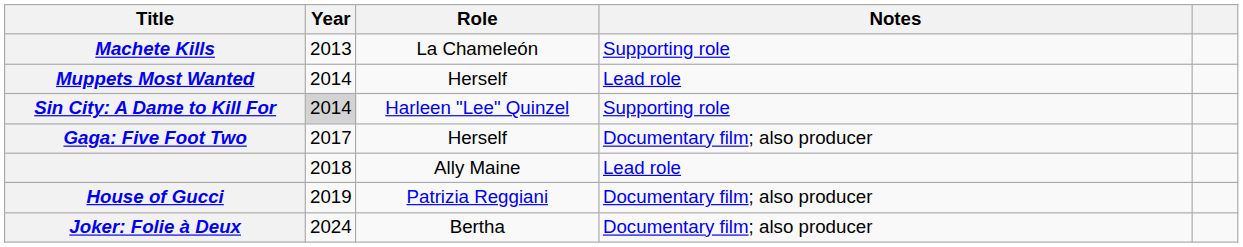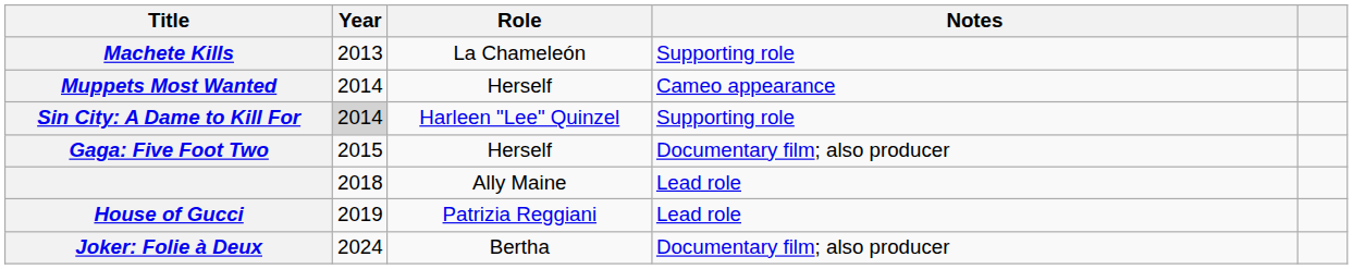Muppets Most Wanted | Notes: Lead role -> Cameo appearance
Gaga: Five Foot Two | Year: 2017 -> 2015
House of Gucci | Notes: Documentary film; also producer -> Lead role
